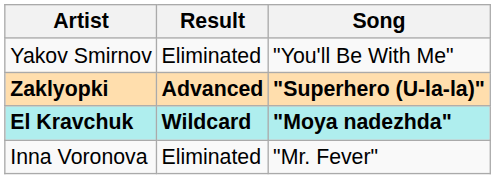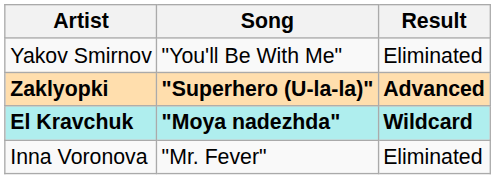columns swapped: Song <-> Result
